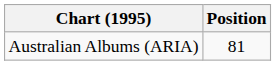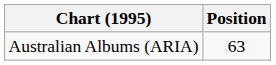Australian Albums (ARIA) | Position: 81 -> 63
